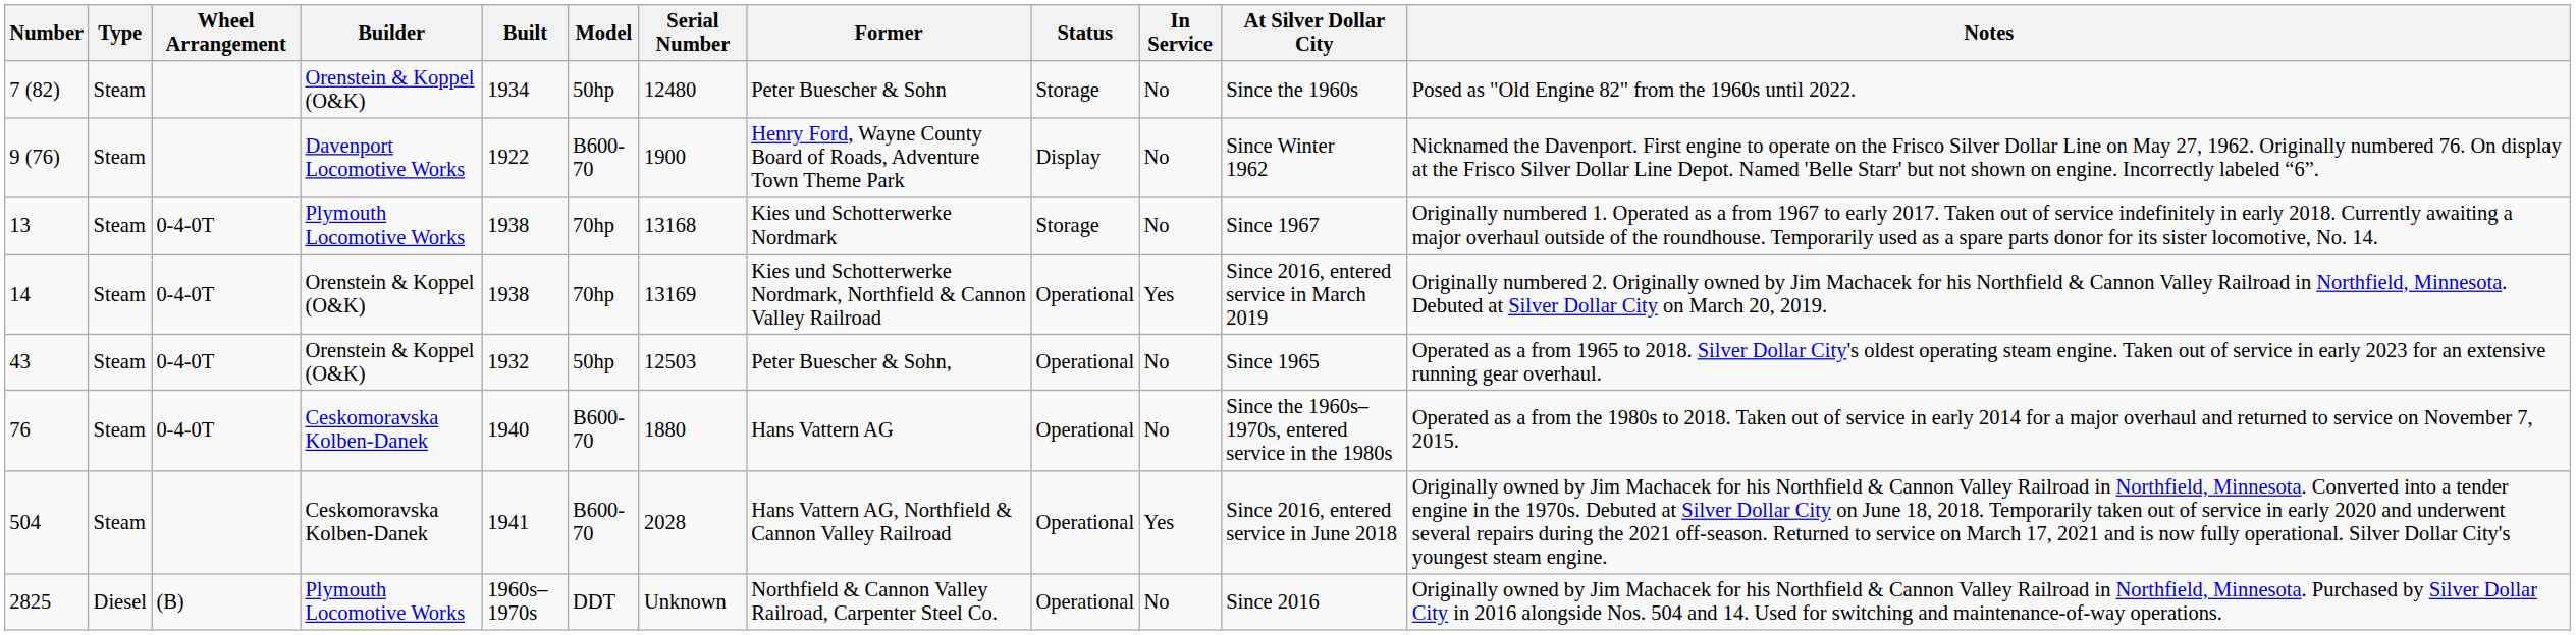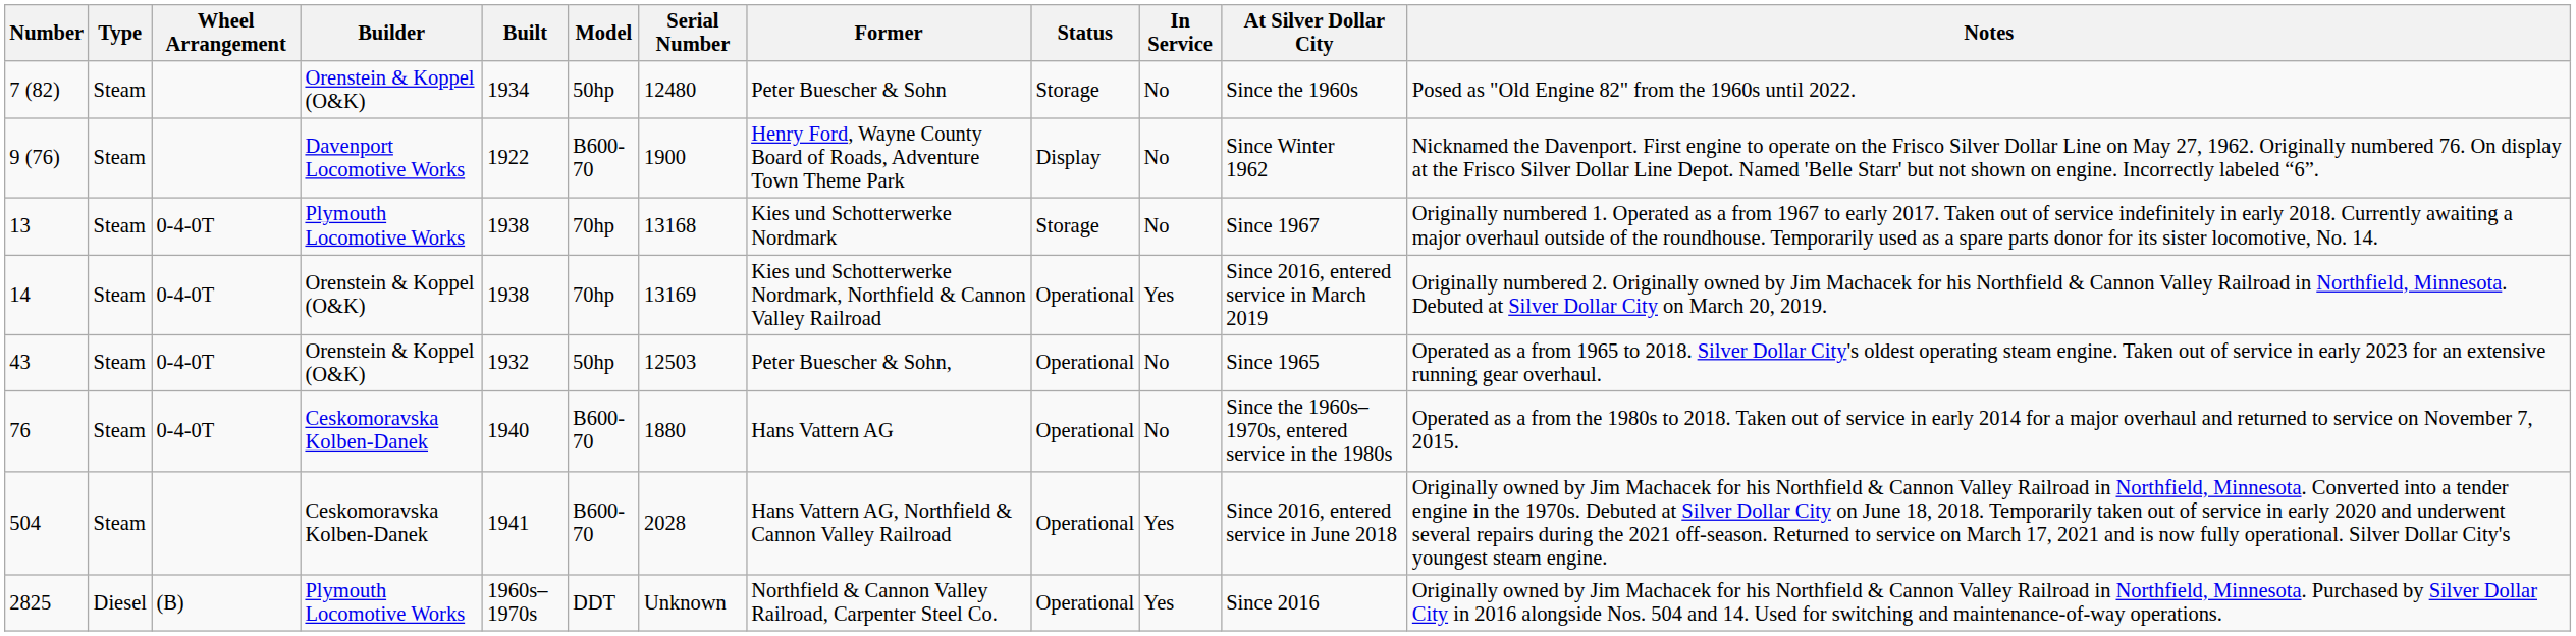2825 | In Service: No -> Yes
